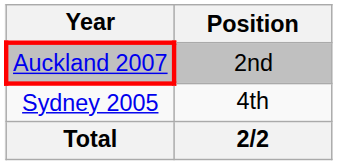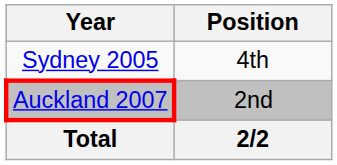rows swapped: Sydney 2005 <-> Auckland 2007
